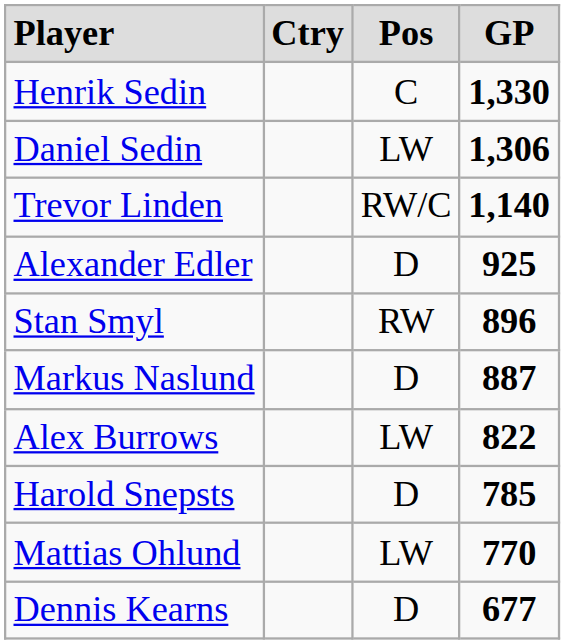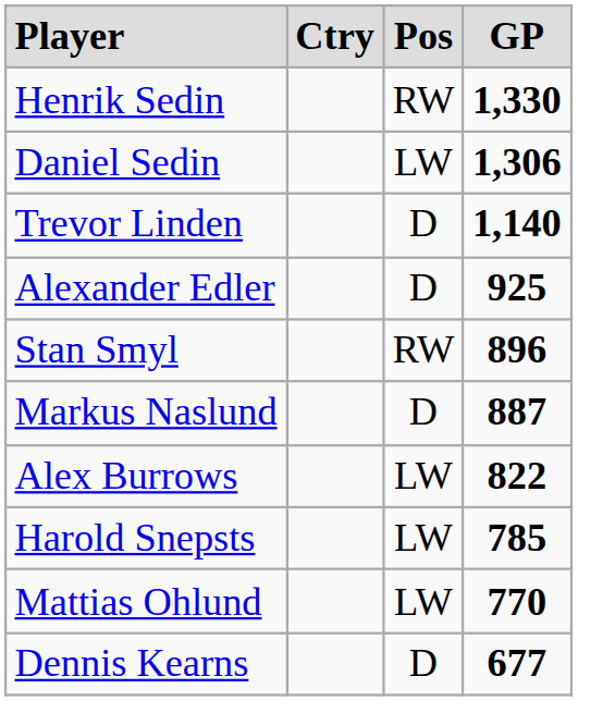Henrik Sedin | column 3: C -> RW
Trevor Linden | column 3: RW/C -> D
Harold Snepsts | column 3: D -> LW
